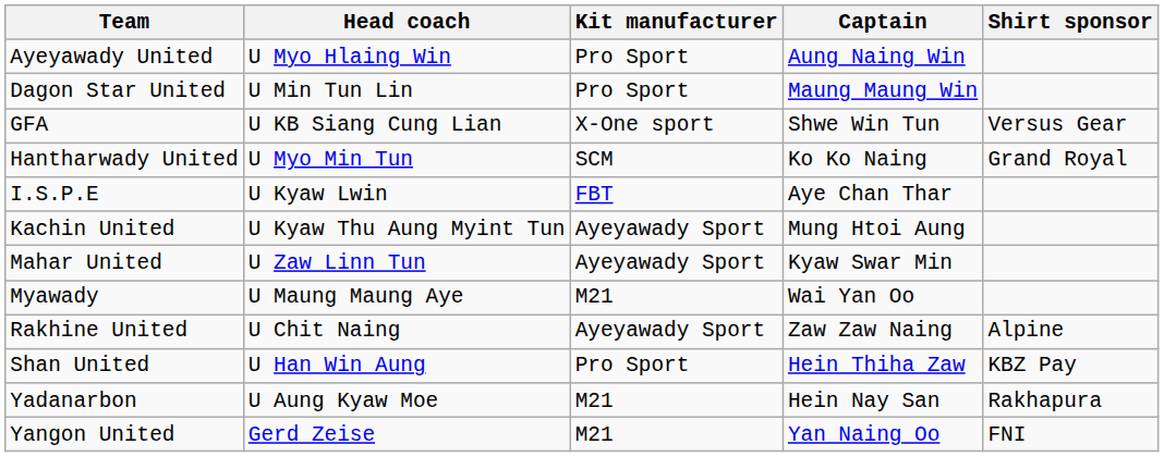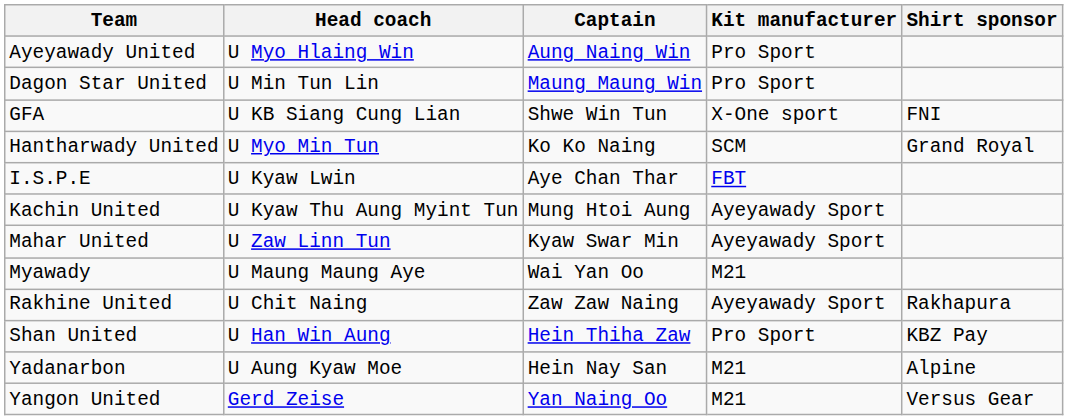columns swapped: Captain <-> Kit manufacturer
GFA | Shirt sponsor: Versus Gear -> FNI
Rakhine United | Shirt sponsor: Alpine -> Rakhapura
Yadanarbon | Shirt sponsor: Rakhapura -> Alpine
Yangon United | Shirt sponsor: FNI -> Versus Gear
